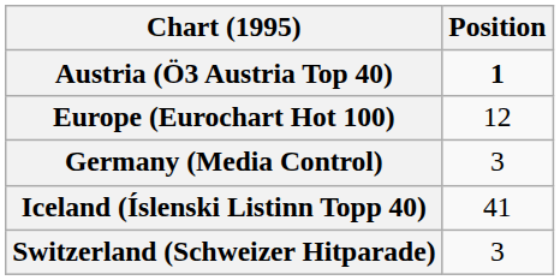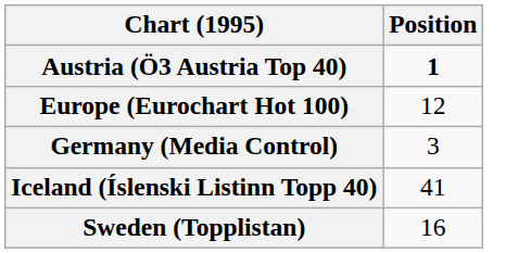+ row: Sweden (Topplistan) | 16
- row: Switzerland (Schweizer Hitparade) | 3
